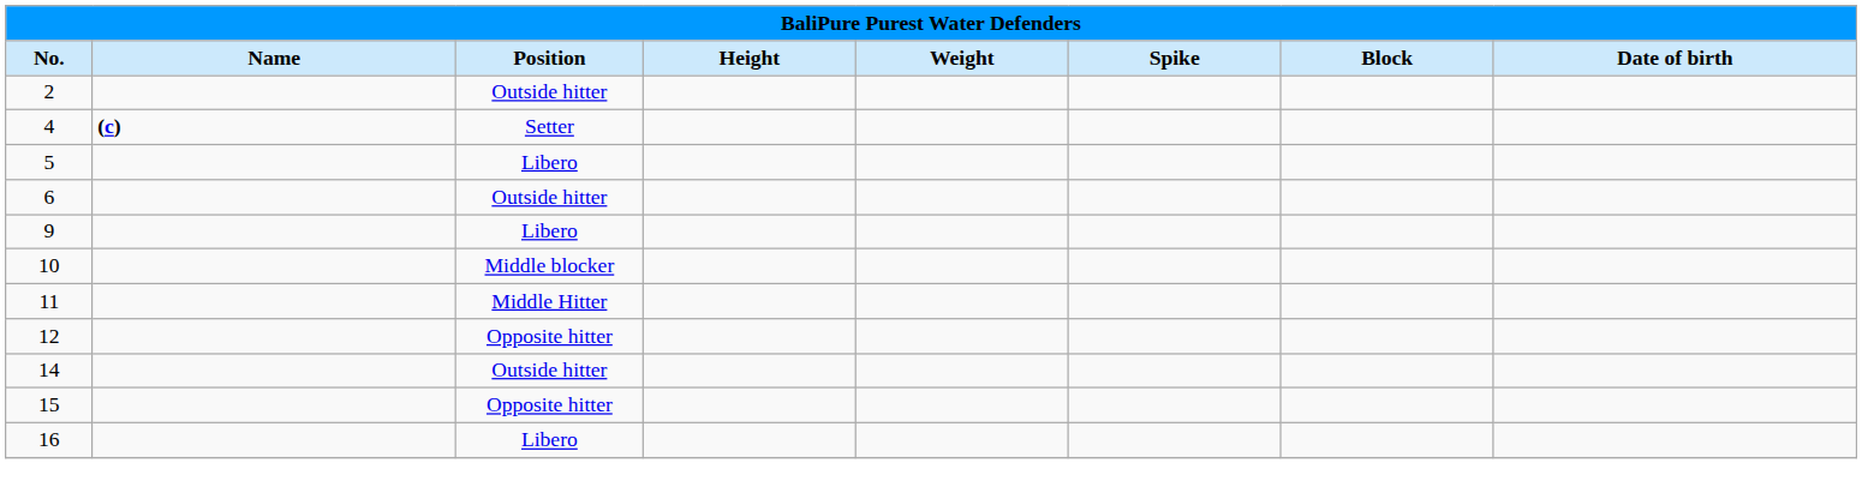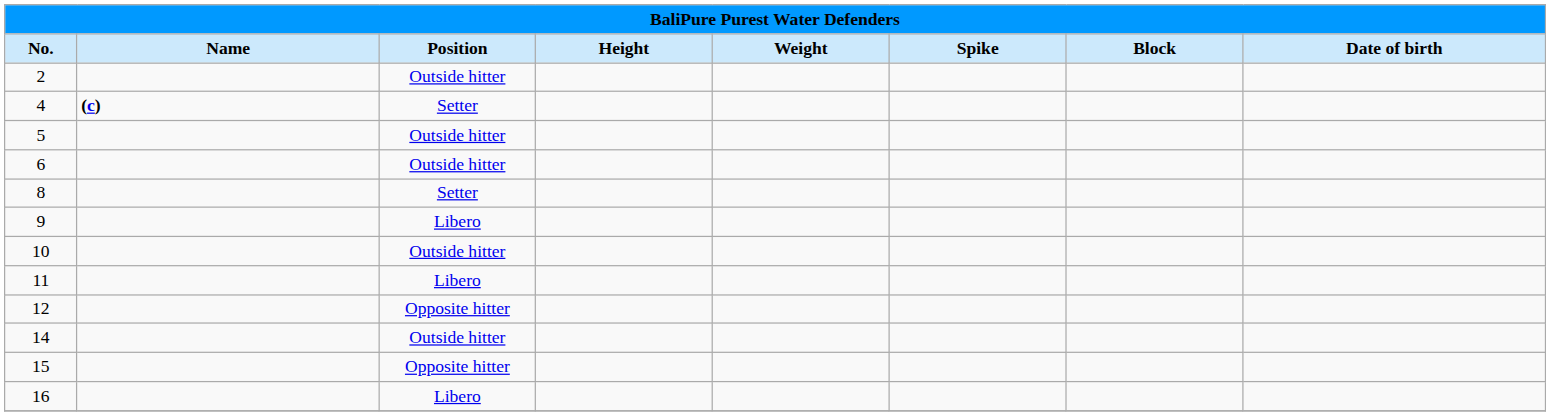5 | Position: Libero -> Outside hitter
+ row: 8 | Setter
10 | Position: Middle blocker -> Outside hitter
11 | Position: Middle Hitter -> Libero
